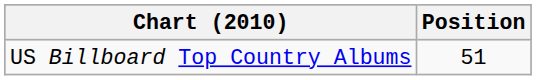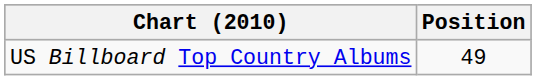US Billboard Top Country Albums | Position: 51 -> 49
